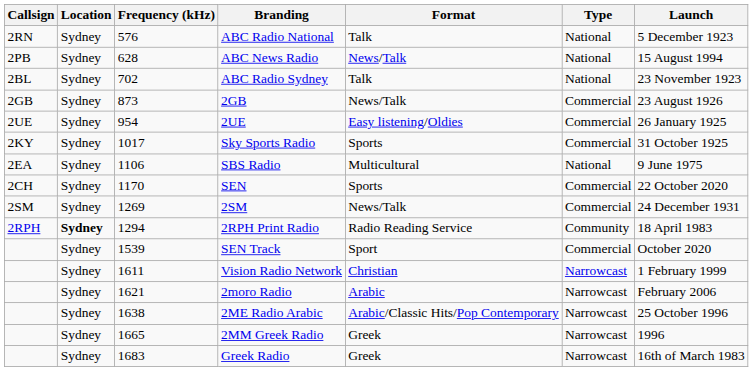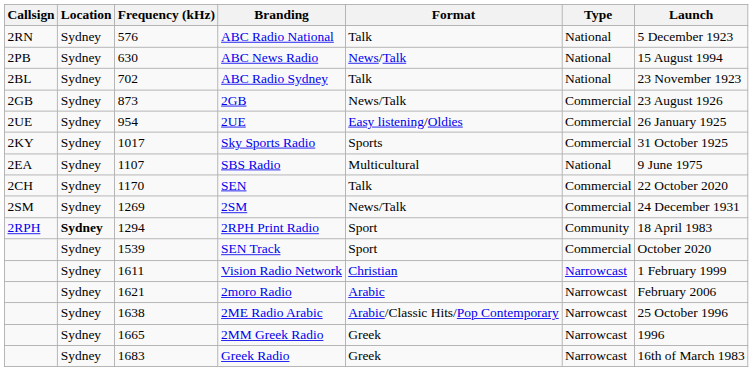ABC News Radio | Frequency (kHz): 628 -> 630
SBS Radio | Frequency (kHz): 1106 -> 1107
SEN | Format: Sports -> Talk
2RPH Print Radio | Format: Radio Reading Service -> Sport
